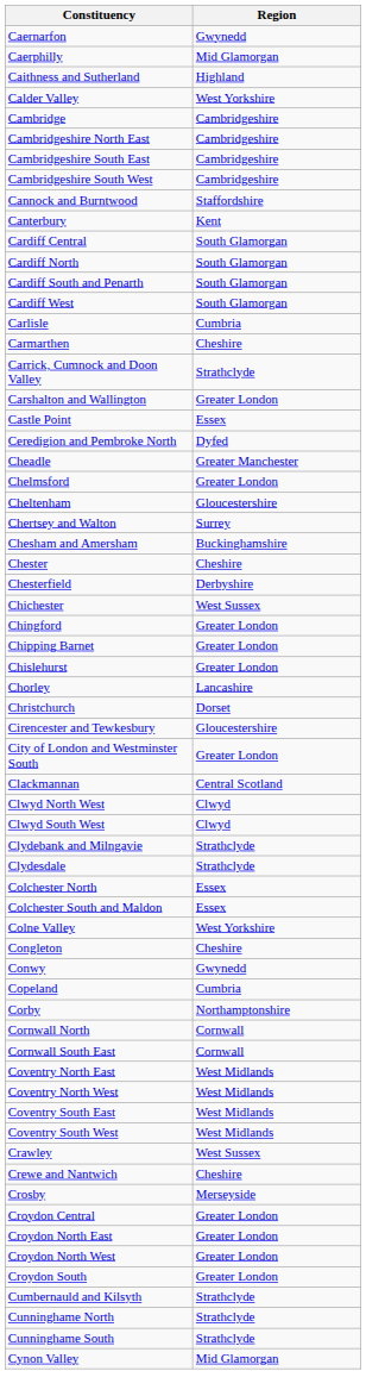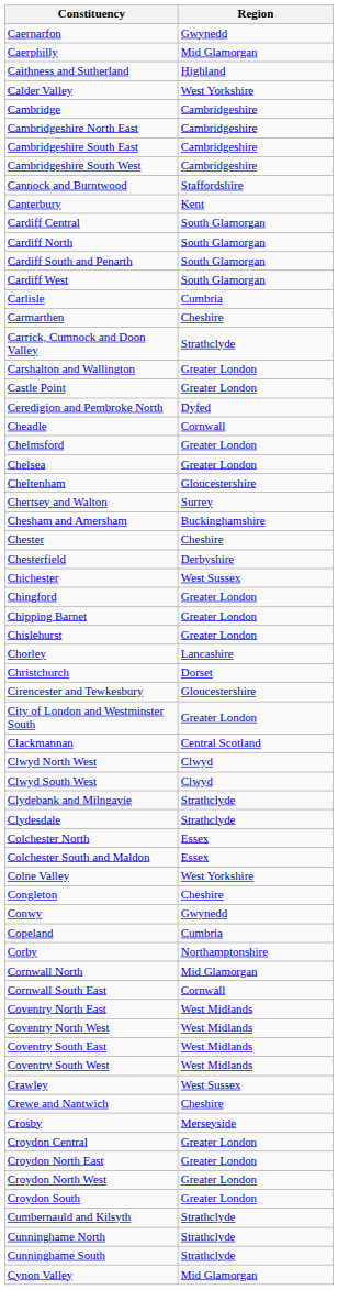Castle Point | Region: Essex -> Greater London
Cheadle | Region: Greater Manchester -> Cornwall
+ row: Chelsea | Greater London
Cornwall North | Region: Cornwall -> Mid Glamorgan
